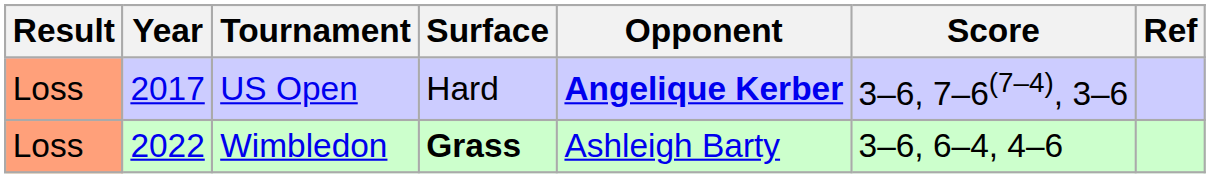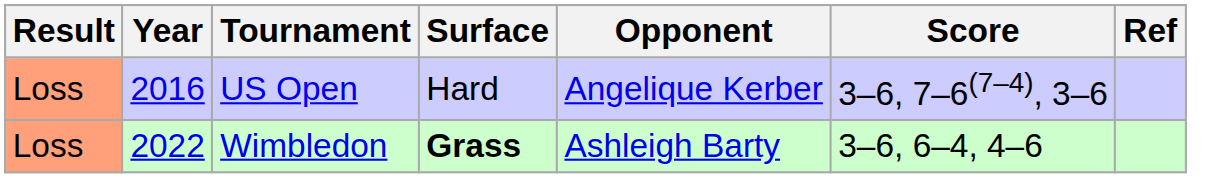US Open | Year: 2017 -> 2016
US Open | Opponent: bold -> normal
